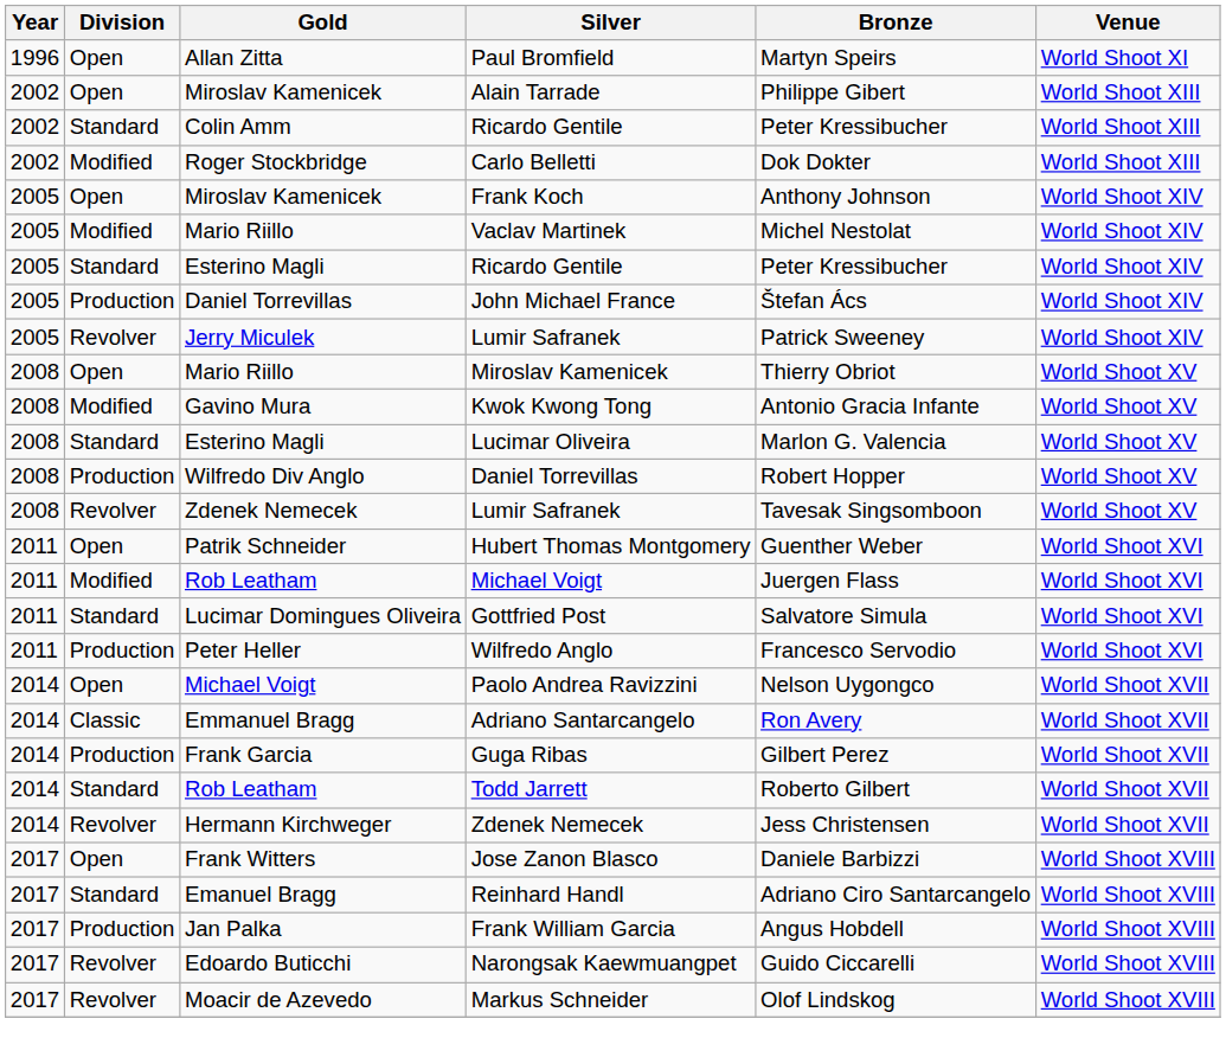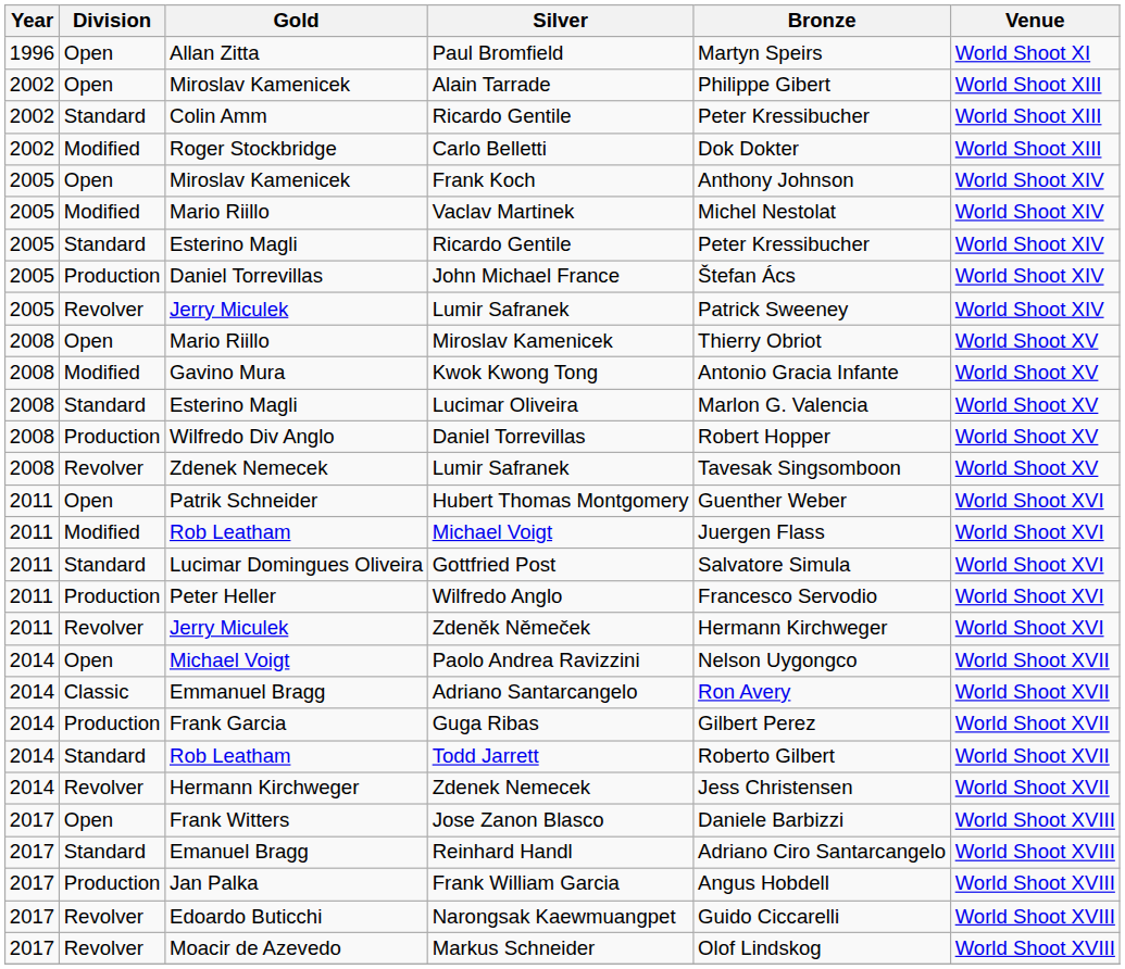+ row: 2011 | Revolver | Jerry Miculek | Zdeněk Němeček | Hermann Kirchweger | World Shoot XVI
